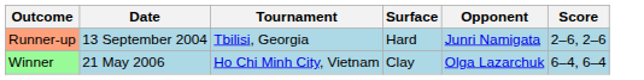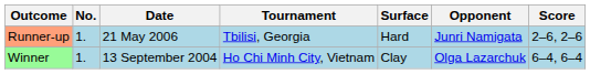+ column: No. | 1. | 1.
Runner-up | Date: 13 September 2004 -> 21 May 2006
Winner | Date: 21 May 2006 -> 13 September 2004
